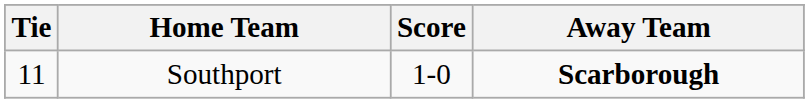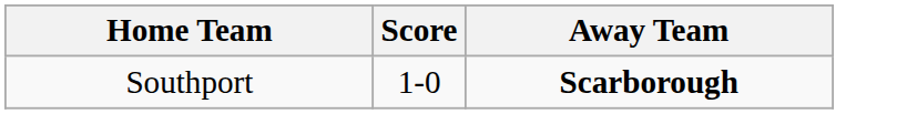- column: Tie | 11
